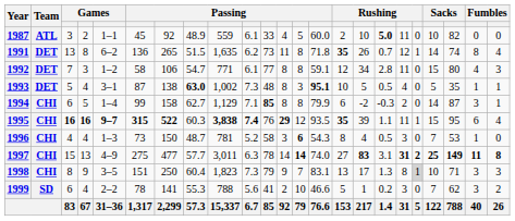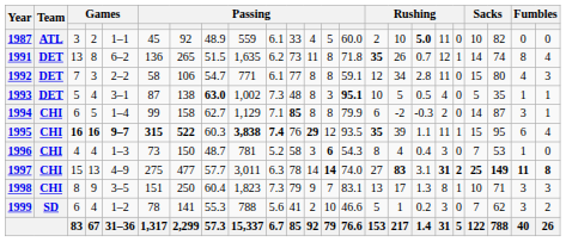1992 | column 5: 1–2 -> 2–2
1996 | column 17: 0.5 -> 0.4
1998 | column 19: lightgrey background -> no background
1999 | column 5: 2–2 -> 1–2
